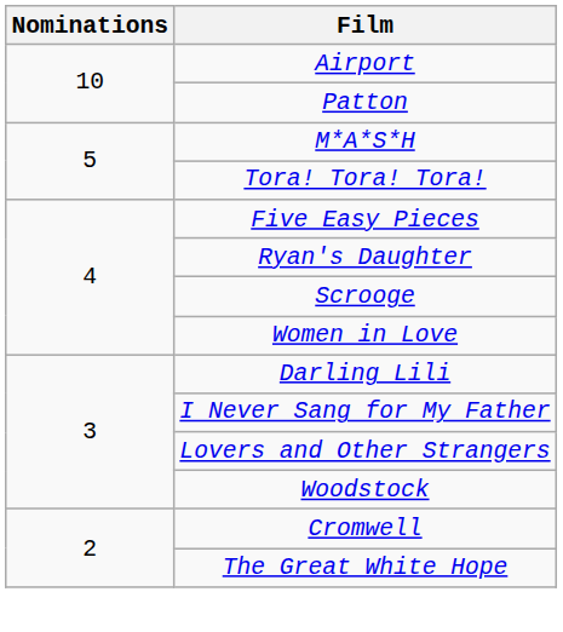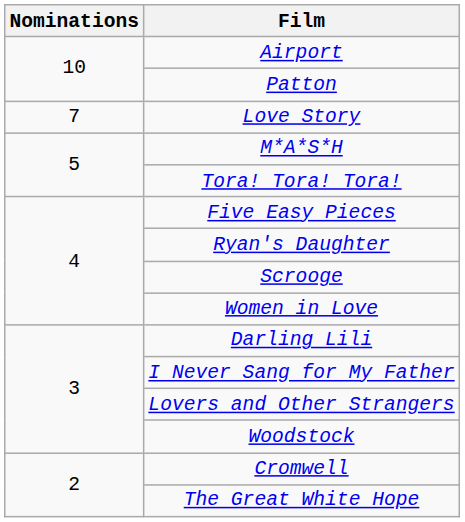+ row: 7 | Love Story
